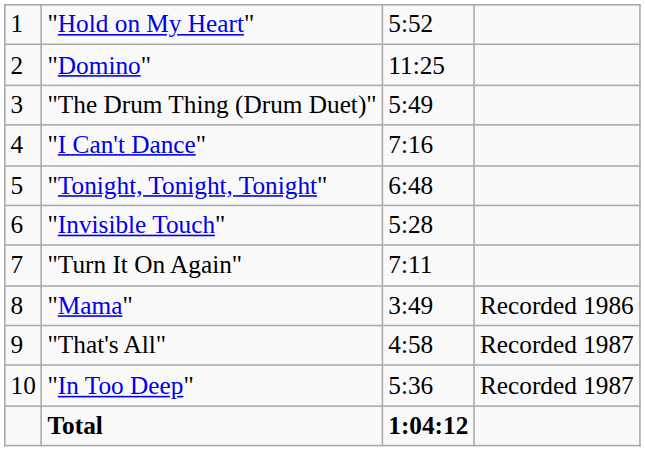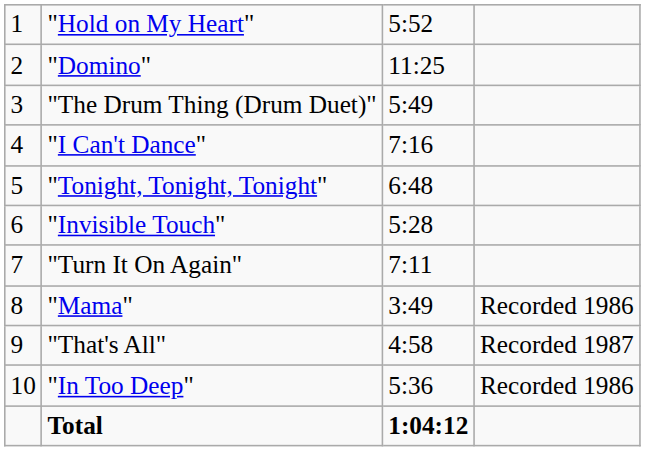"In Too Deep" | column 4: Recorded 1987 -> Recorded 1986
